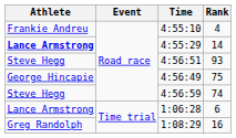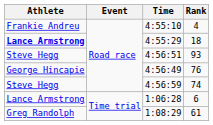4:55:29 | Rank: 14 -> 18
4:56:49 | Rank: 75 -> 76
1:08:29 | Rank: 16 -> 61
